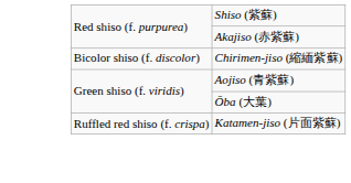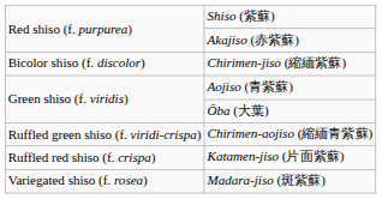+ row: Ruffled green shiso (f. viridi-crispa) | Chirimen-aojiso (縮緬青紫蘇)
+ row: Variegated shiso (f. rosea) | Madara-jiso (斑紫蘇)
